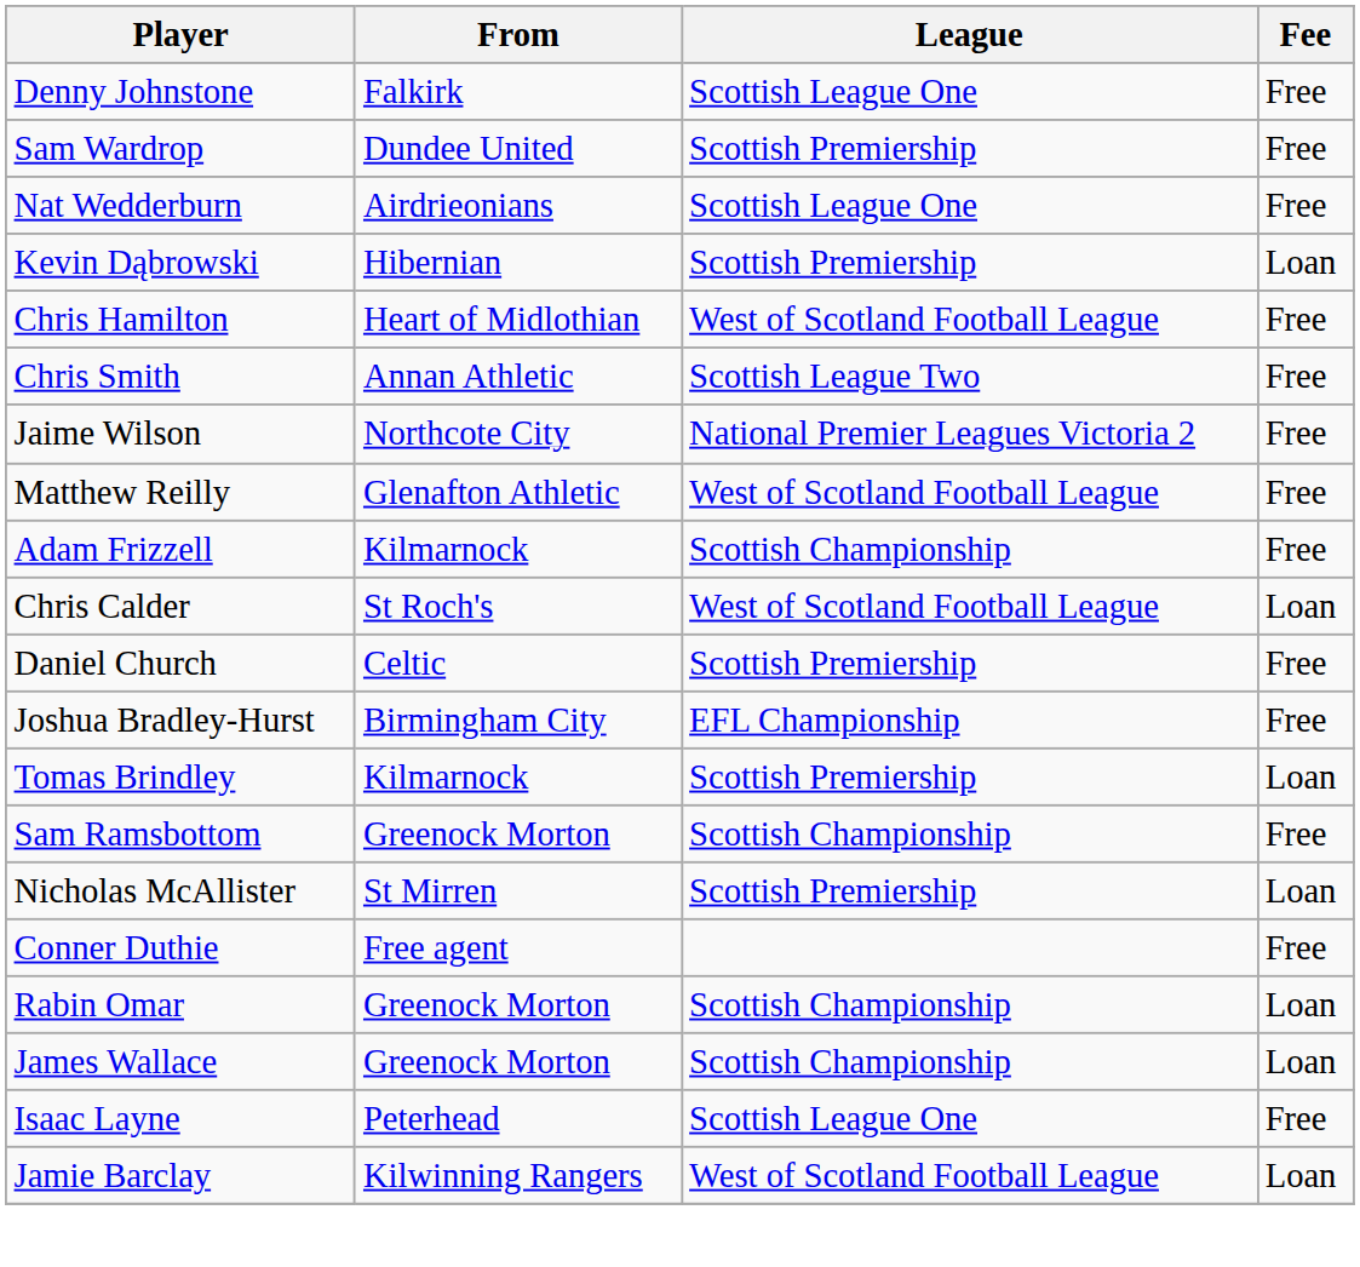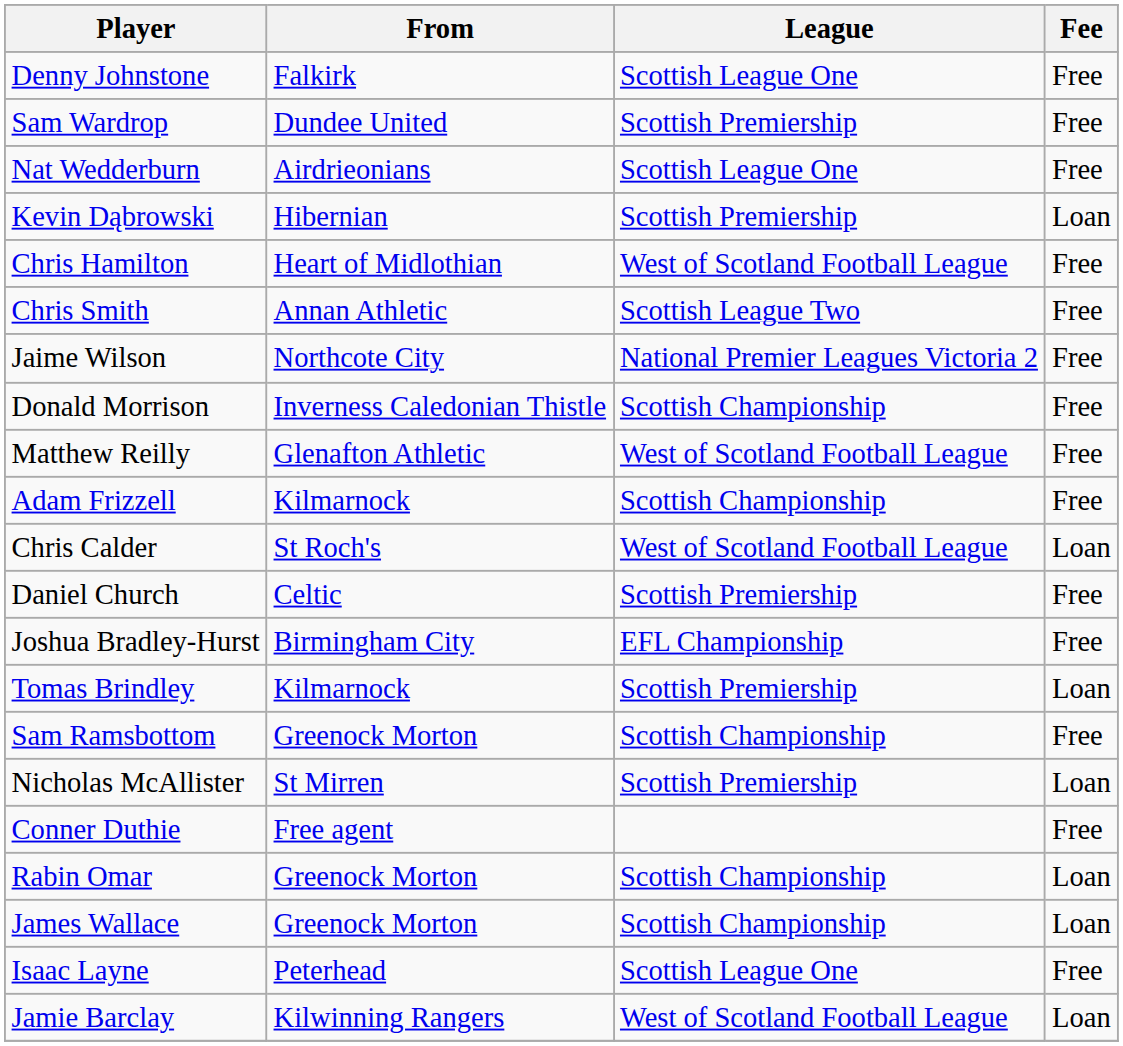+ row: Donald Morrison | Inverness Caledonian Thistle | Scottish Championship | Free
